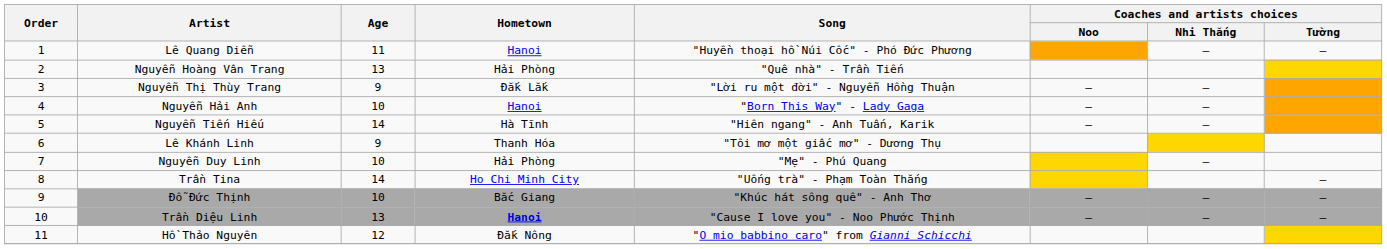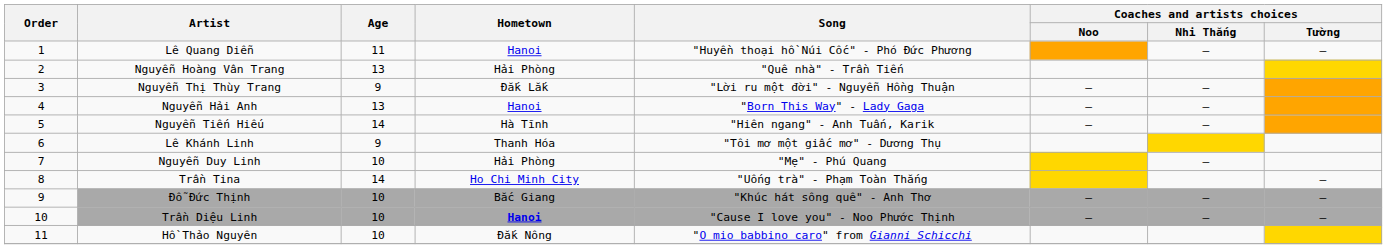Nguyễn Hải Anh | Age: 10 -> 13
Trần Diệu Linh | Age: 13 -> 10
Hồ Thảo Nguyên | Age: 12 -> 10
